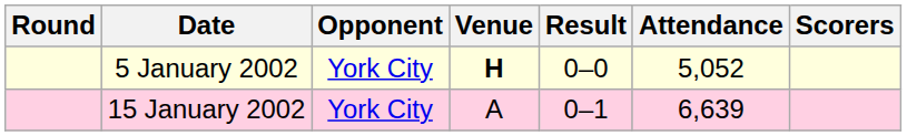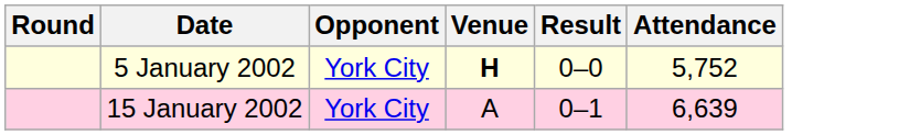- column: Scorers
5 January 2002 | Attendance: 5,052 -> 5,752
